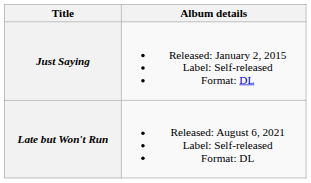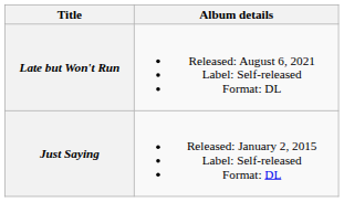rows swapped: Just Saying <-> Late but Won't Run
